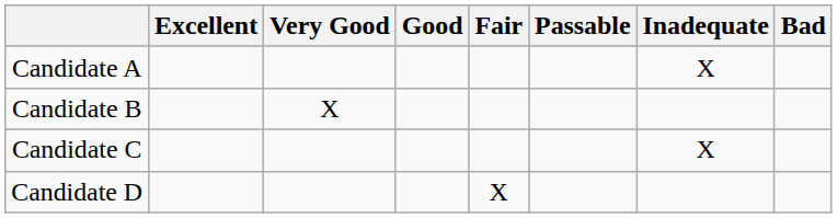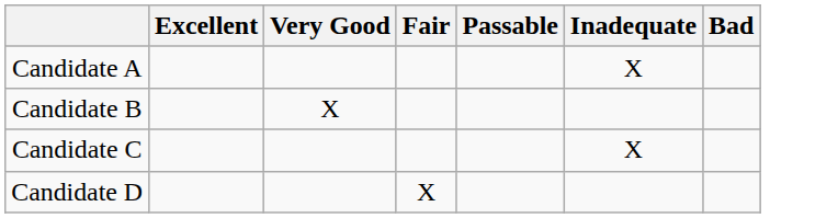- column: Good
